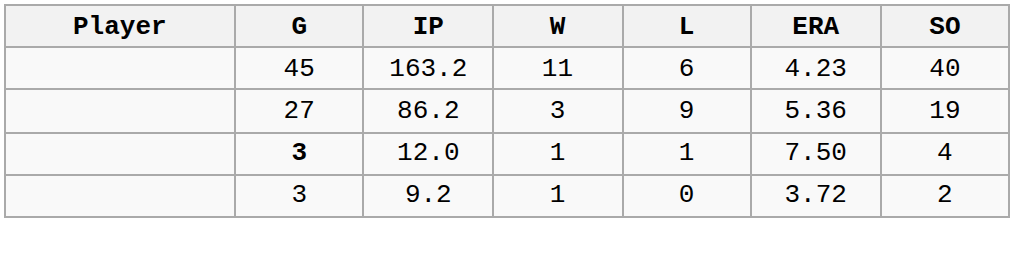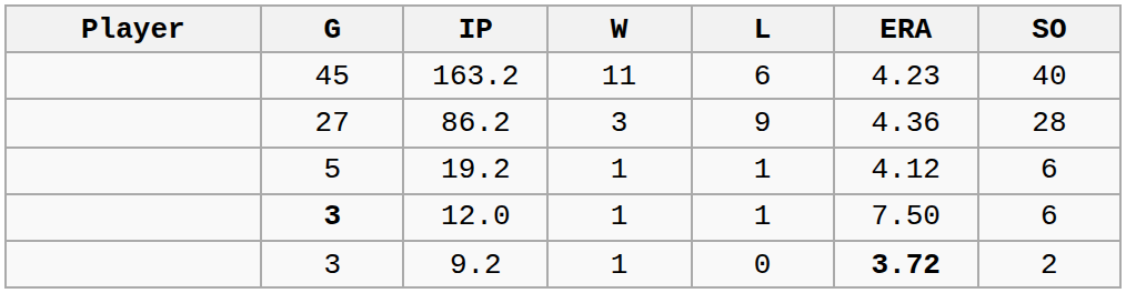86.2 | ERA: 5.36 -> 4.36
86.2 | SO: 19 -> 28
+ row: 5 | 19.2 | 1 | 1 | 4.12 | 6
12.0 | SO: 4 -> 6
9.2 | ERA: normal -> bold
